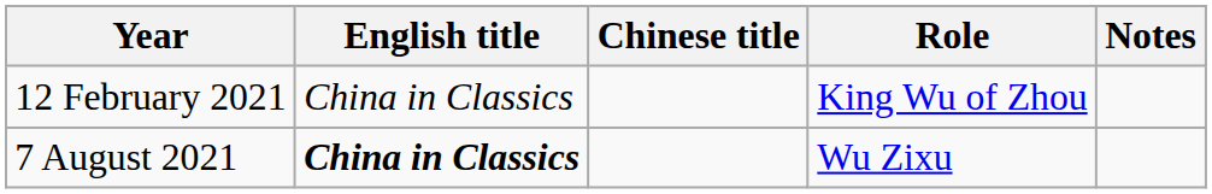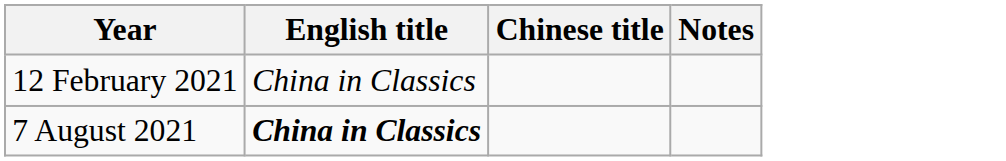- column: Role | King Wu of Zhou | Wu Zixu
